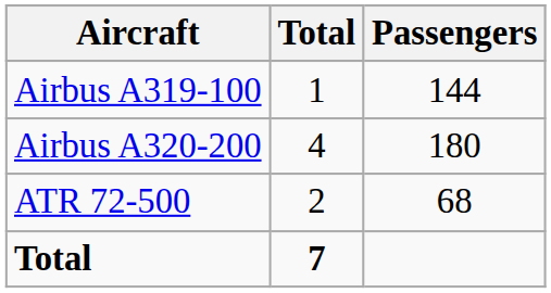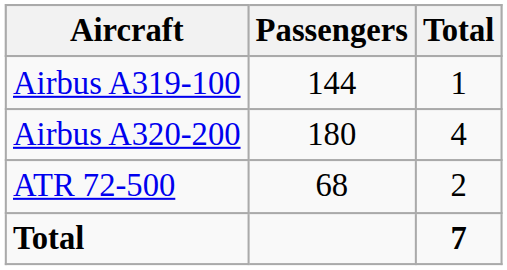columns swapped: Total <-> Passengers
